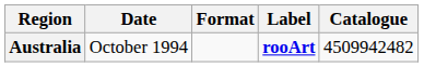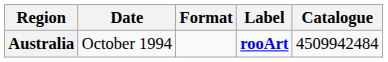Australia | Catalogue: 4509942482 -> 4509942484
